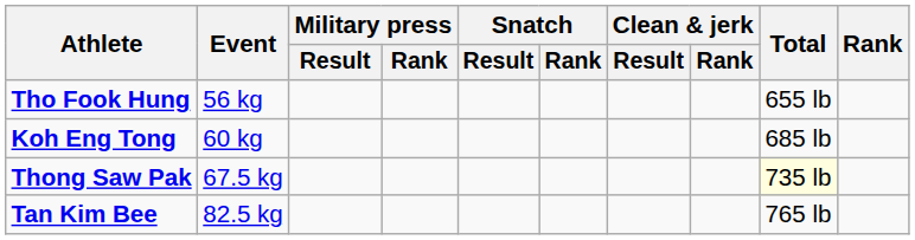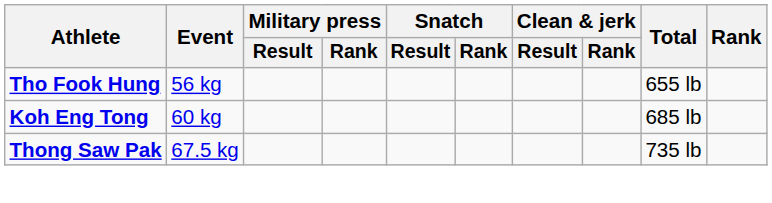Thong Saw Pak | Total: lightyellow background -> no background
- row: Tan Kim Bee | 82.5 kg | 765 lb
